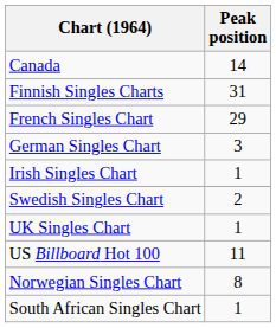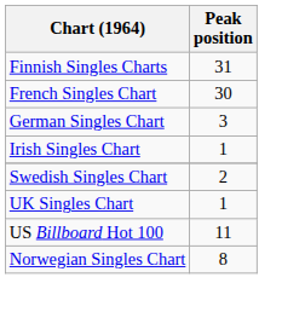- row: Canada | 14
French Singles Chart | Peak position: 29 -> 30
- row: South African Singles Chart | 1
